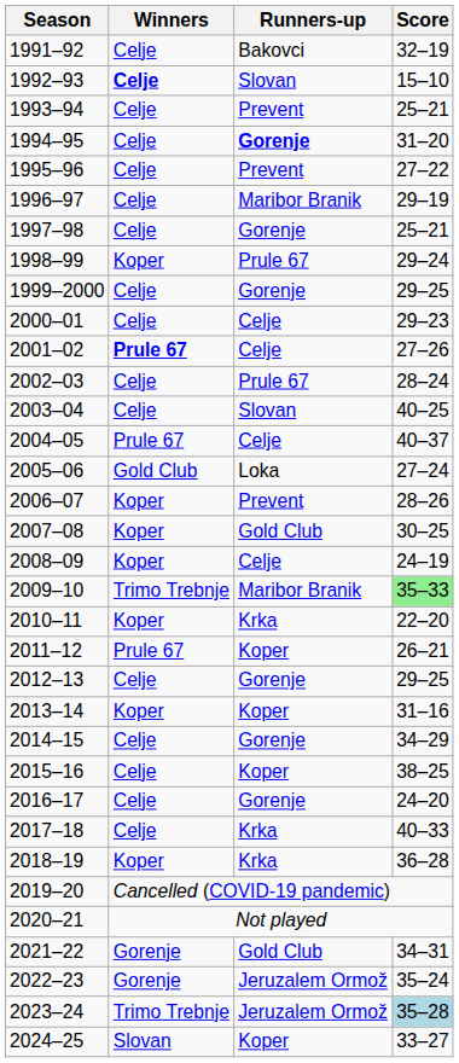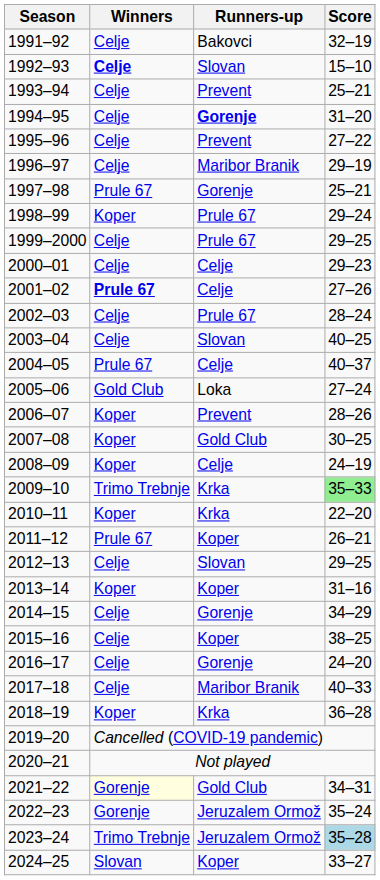1997–98 | Winners: Celje -> Prule 67
1999–2000 | Runners-up: Gorenje -> Prule 67
2009–10 | Runners-up: Maribor Branik -> Krka
2012–13 | Runners-up: Gorenje -> Slovan
2017–18 | Runners-up: Krka -> Maribor Branik
2021–22 | Winners: no background -> lightyellow background
